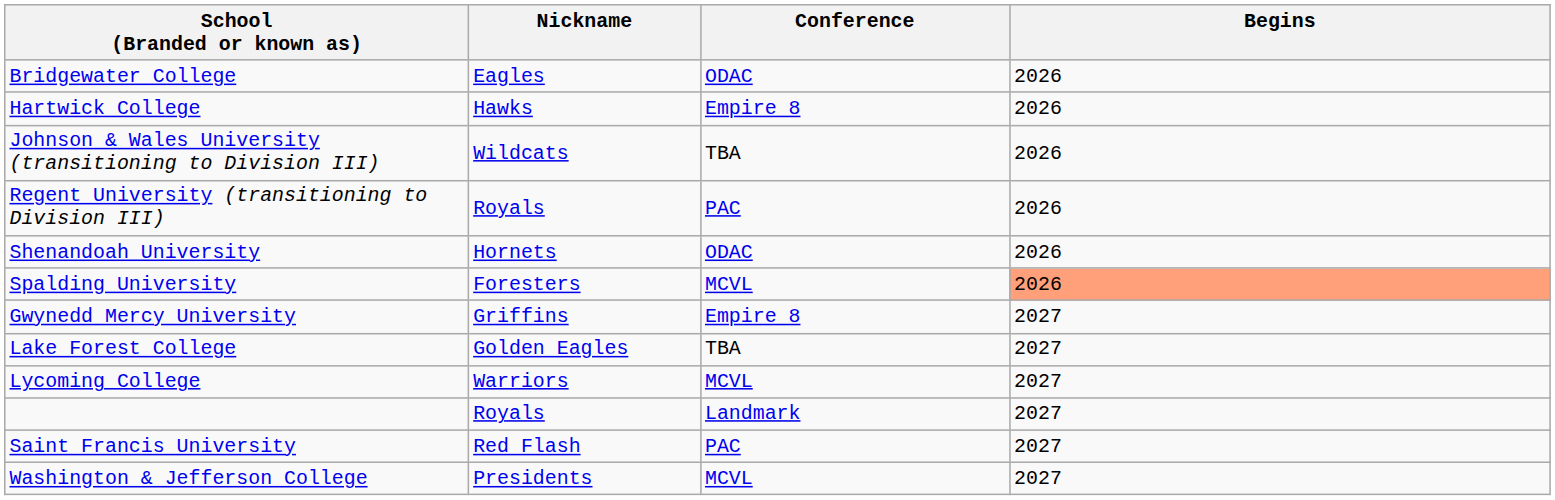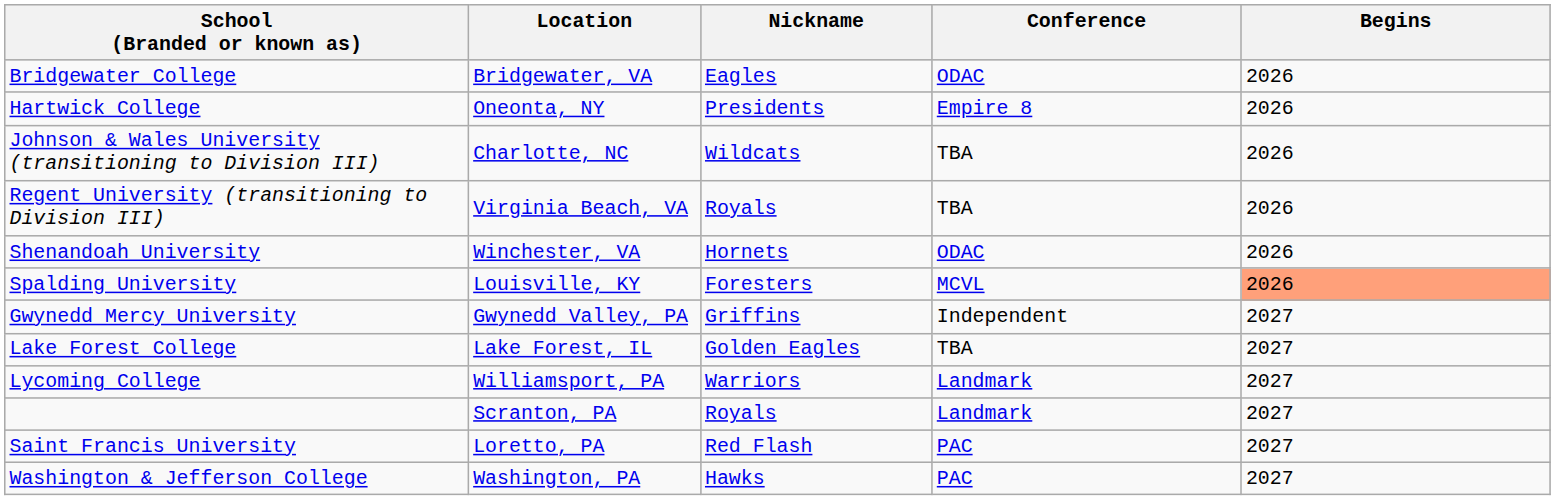+ column: Location | Bridgewater, VA | Oneonta, NY | Charlotte, NC | Virginia Beach, VA | Winchester, VA | Louisville, KY | Gwynedd Valley, PA | Lake Forest, IL | Williamsport, PA | Scranton, PA | Loretto, PA | Washington, PA
Hartwick College | Nickname: Hawks -> Presidents
Regent University (transitioning to Division III) | Conference: PAC -> TBA
Gwynedd Mercy University | Conference: Empire 8 -> Independent
Lycoming College | Conference: MCVL -> Landmark
Washington & Jefferson College | Nickname: Presidents -> Hawks
Washington & Jefferson College | Conference: MCVL -> PAC
